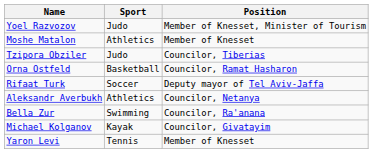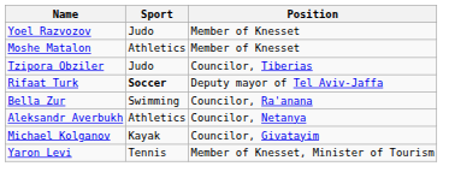Yoel Razvozov | Position: Member of Knesset, Minister of Tourism -> Member of Knesset
- row: Orna Ostfeld | Basketball | Councilor, Ramat Hasharon
Rifaat Turk | Sport: normal -> bold
rows swapped: Aleksandr Averbukh <-> Bella Zur
Yaron Levi | Position: Member of Knesset -> Member of Knesset, Minister of Tourism
